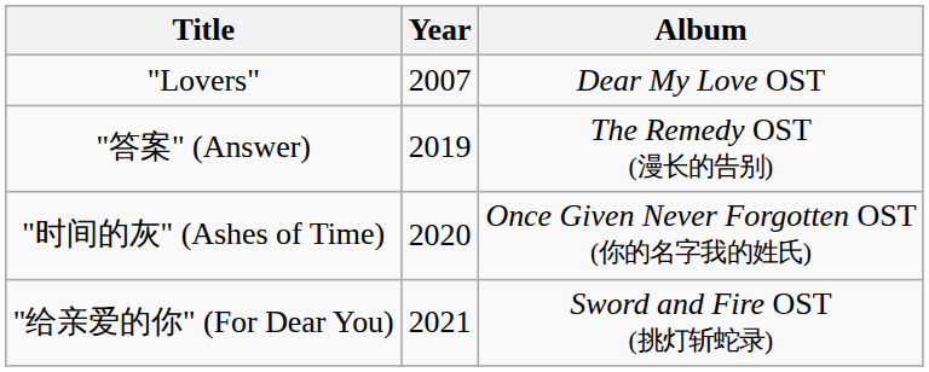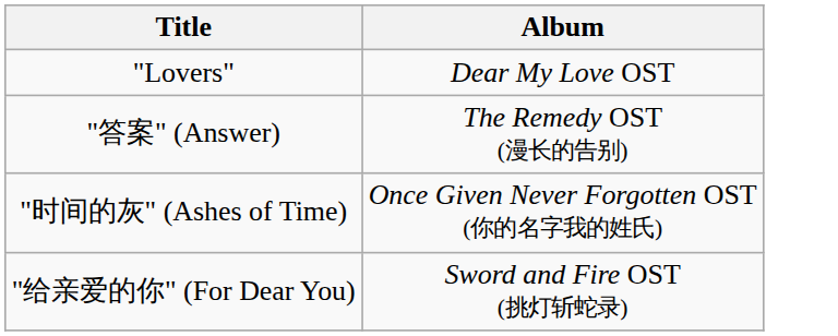- column: Year | 2007 | 2019 | 2020 | 2021
